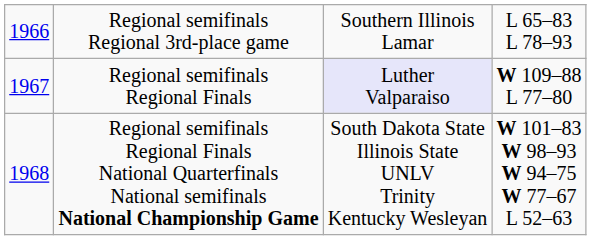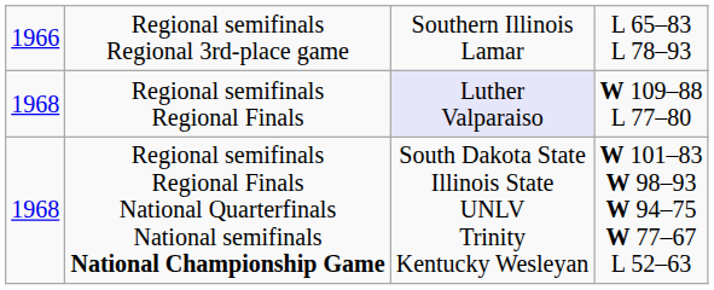Regional semifinals Regional Finals | column 1: 1967 -> 1968
